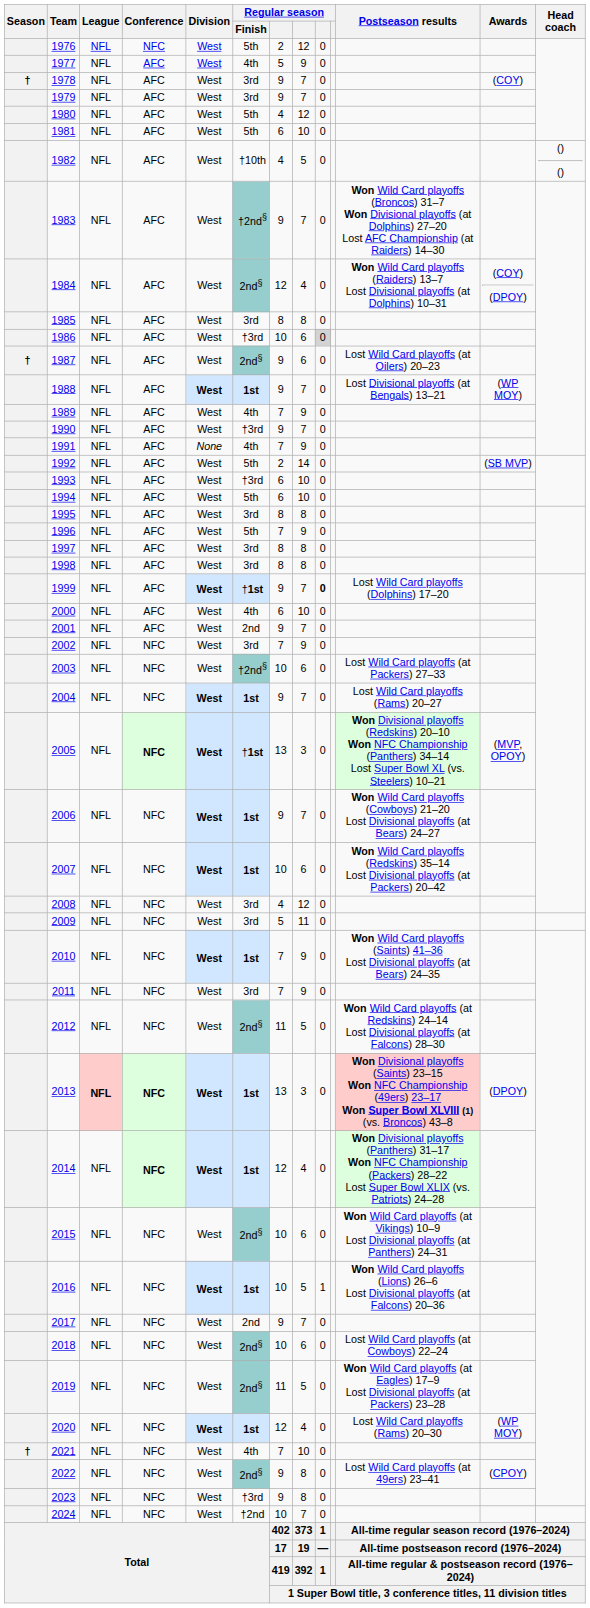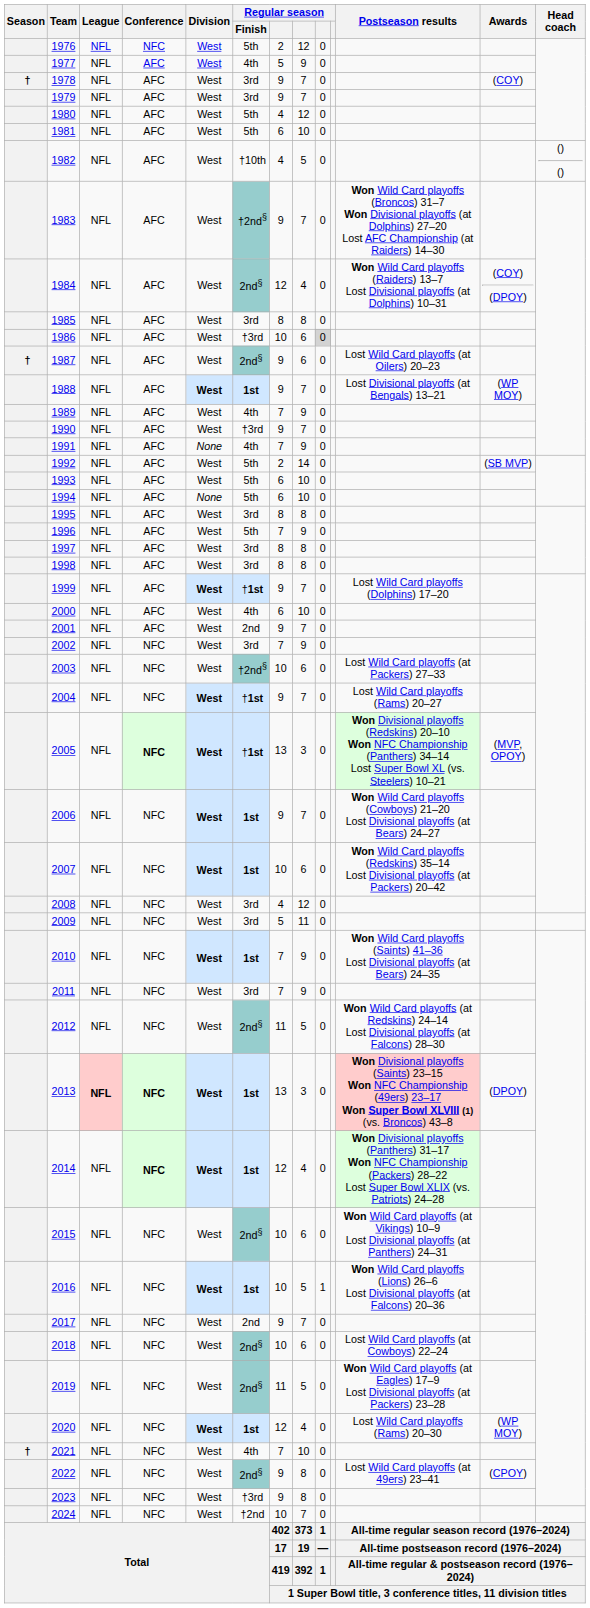1993 | Regular season / Finish: †3rd -> 5th
1994 | Division: West -> None
1999 | column 9: bold -> normal
2004 | Regular season / Finish: 1st -> †1st
